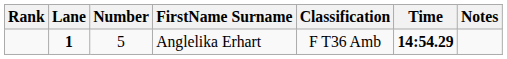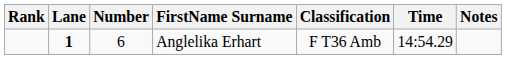Anglelika Erhart | Number: 5 -> 6
Anglelika Erhart | Time: bold -> normal
